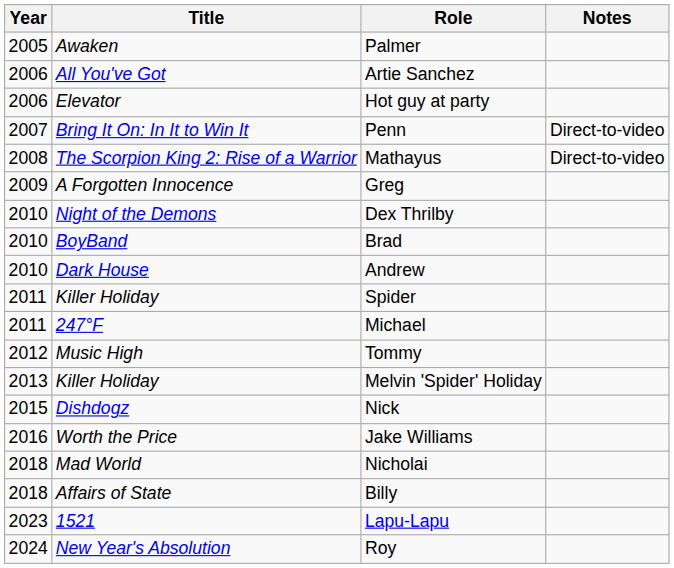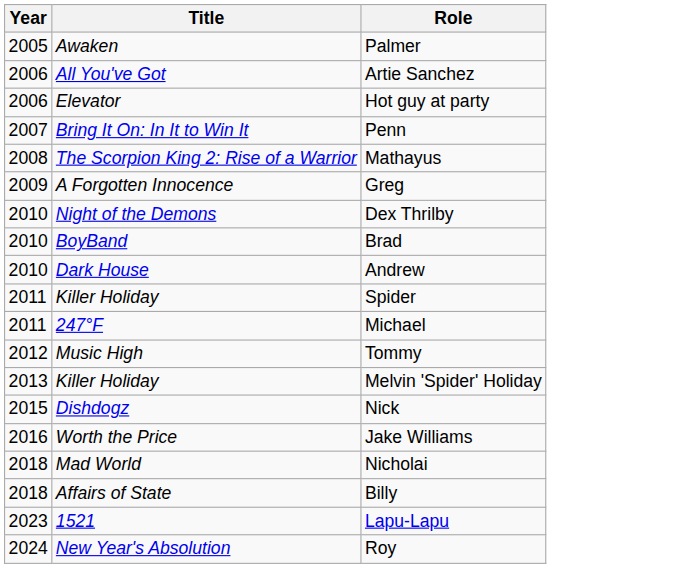- column: Notes | Direct-to-video | Direct-to-video
